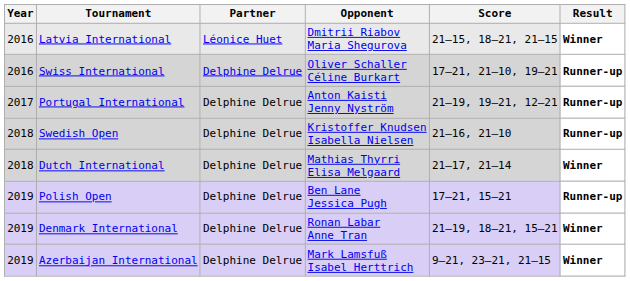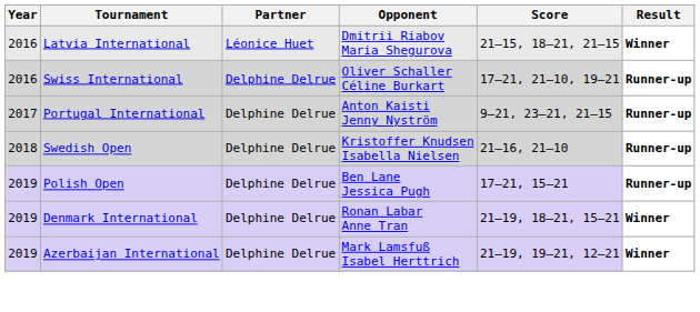Portugal International | Score: 21–19, 19–21, 12–21 -> 9–21, 23–21, 21–15
- row: 2018 | Dutch International | Delphine Delrue | Mathias Thyrri Elisa Melgaard | 21–17, 21–14 | Winner
Azerbaijan International | Score: 9–21, 23–21, 21–15 -> 21–19, 19–21, 12–21
